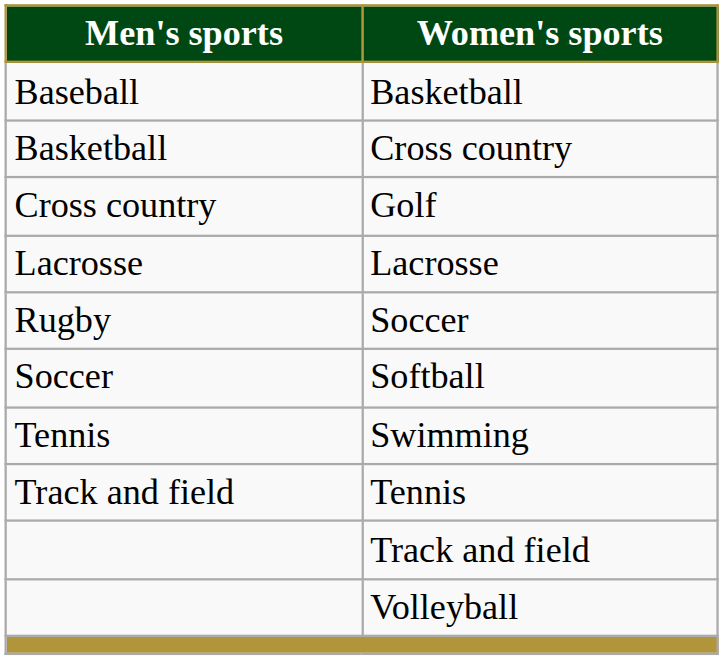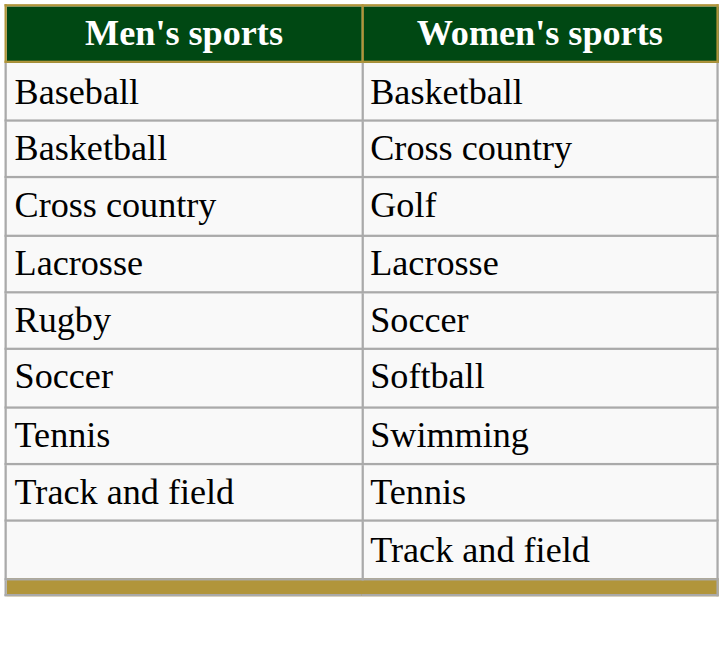- row: Volleyball
